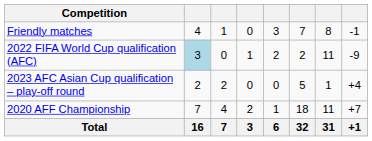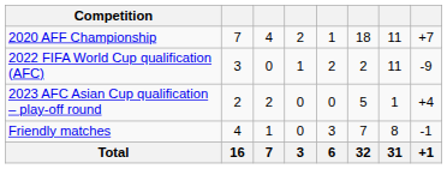rows swapped: Friendly matches <-> 2020 AFF Championship
2022 FIFA World Cup qualification (AFC) | column 2: lightblue background -> no background
